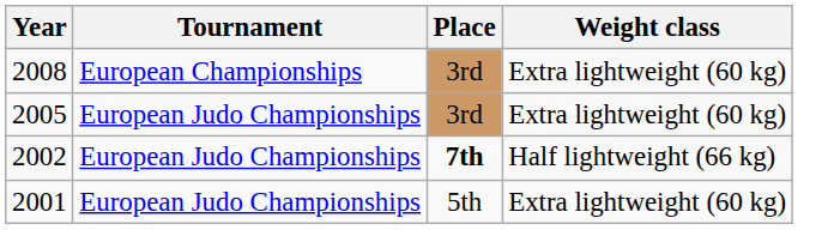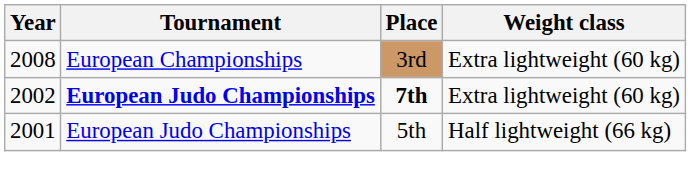- row: 2005 | European Judo Championships | 3rd | Extra lightweight (60 kg)
2002 | Tournament: normal -> bold
2002 | Weight class: Half lightweight (66 kg) -> Extra lightweight (60 kg)
2001 | Weight class: Extra lightweight (60 kg) -> Half lightweight (66 kg)
